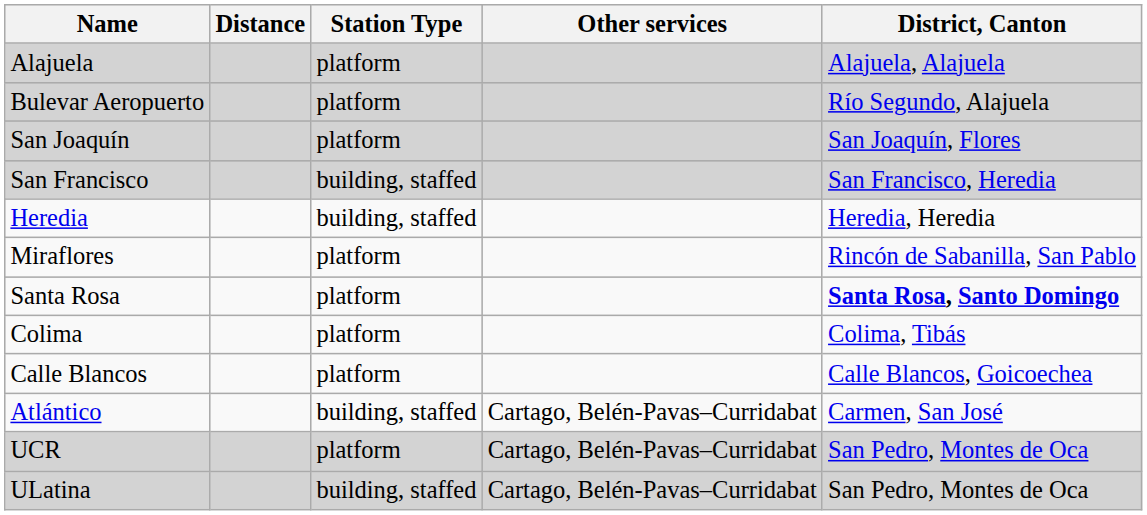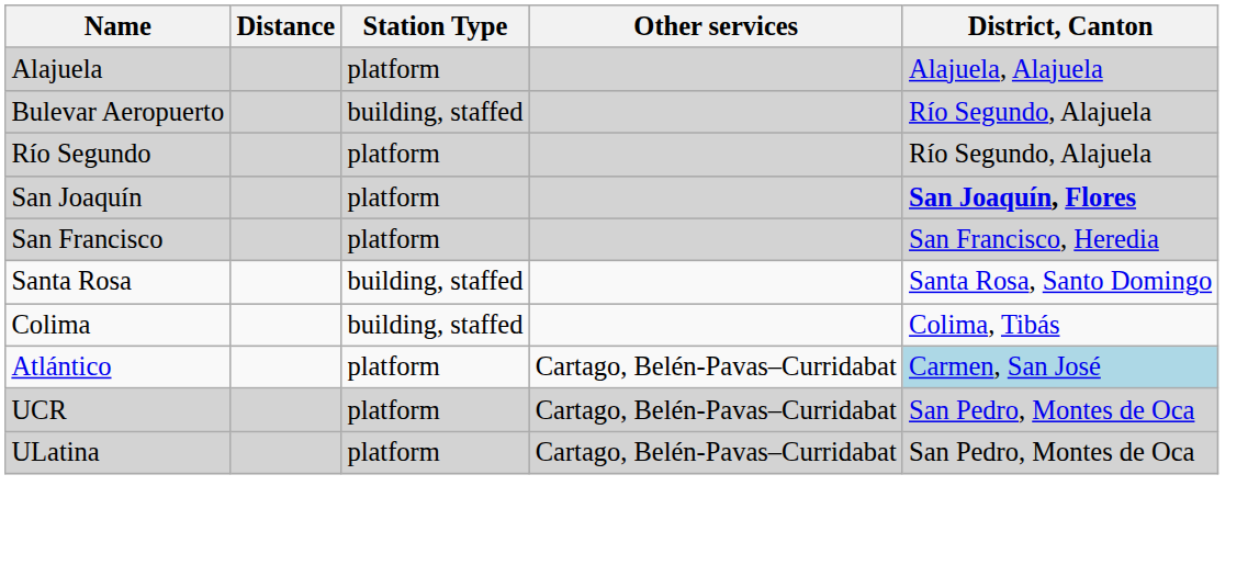Bulevar Aeropuerto | Station Type: platform -> building, staffed
+ row: Río Segundo | platform | Río Segundo, Alajuela
San Joaquín | District, Canton: normal -> bold
San Francisco | Station Type: building, staffed -> platform
- row: Heredia | building, staffed | Heredia, Heredia
- row: Miraflores | platform | Rincón de Sabanilla, San Pablo
Santa Rosa | Station Type: platform -> building, staffed
Santa Rosa | District, Canton: bold -> normal
Colima | Station Type: platform -> building, staffed
- row: Calle Blancos | platform | Calle Blancos, Goicoechea
Atlántico | Station Type: building, staffed -> platform
Atlántico | District, Canton: no background -> lightblue background
ULatina | Station Type: building, staffed -> platform
